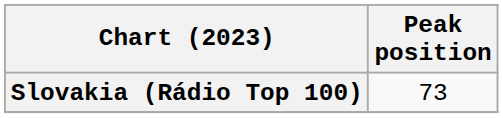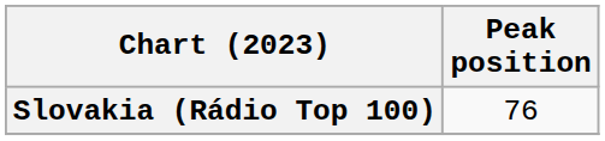Slovakia (Rádio Top 100) | Peak position: 73 -> 76
